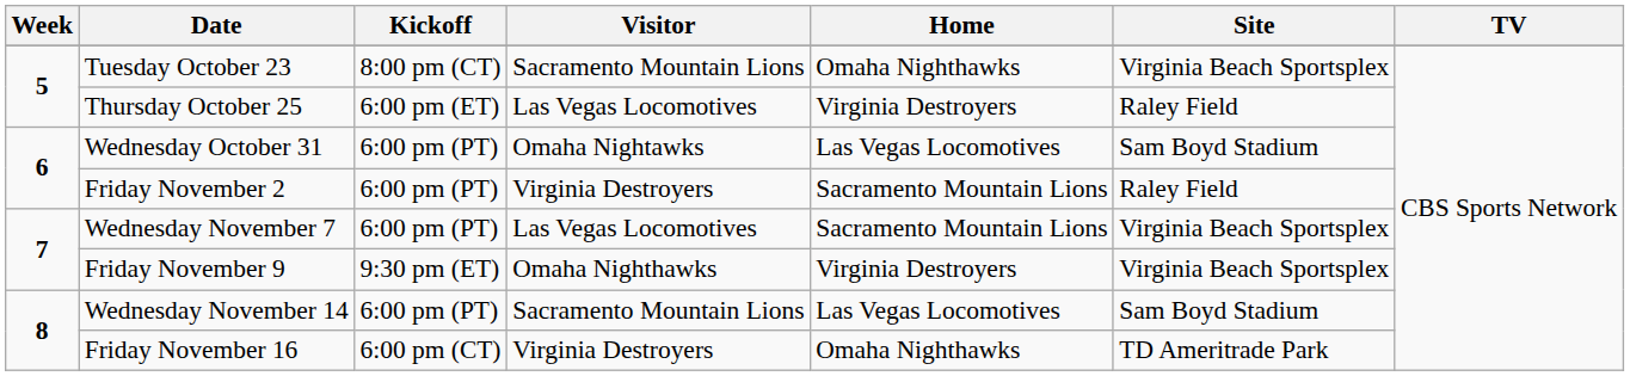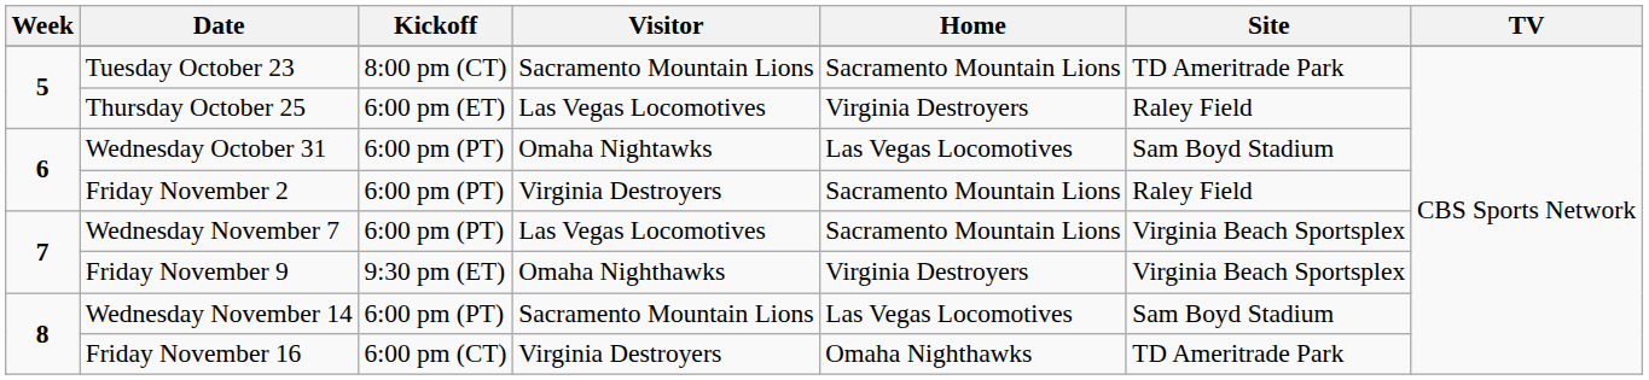Tuesday October 23 | Home: Omaha Nighthawks -> Sacramento Mountain Lions
Tuesday October 23 | Site: Virginia Beach Sportsplex -> TD Ameritrade Park
